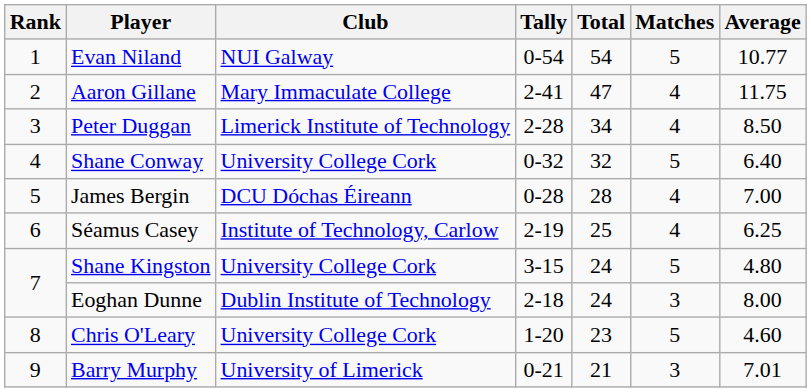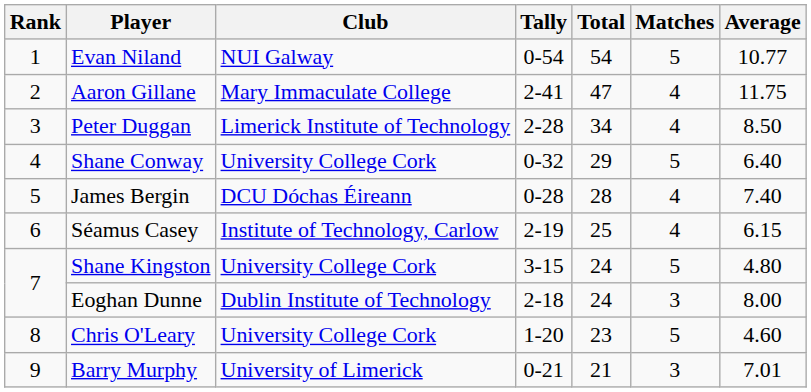Shane Conway | Total: 32 -> 29
James Bergin | Average: 7.00 -> 7.40
Séamus Casey | Average: 6.25 -> 6.15
